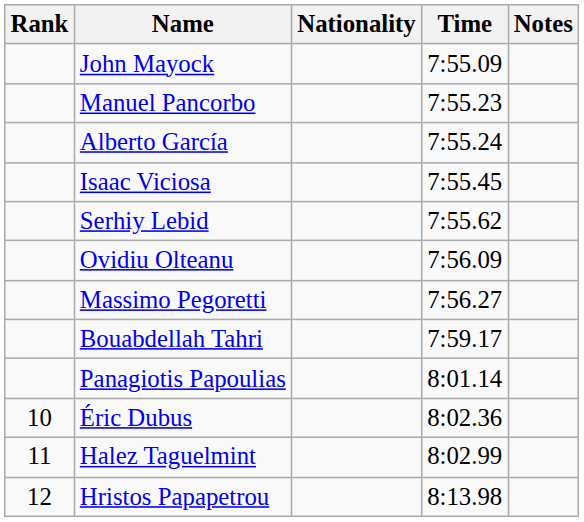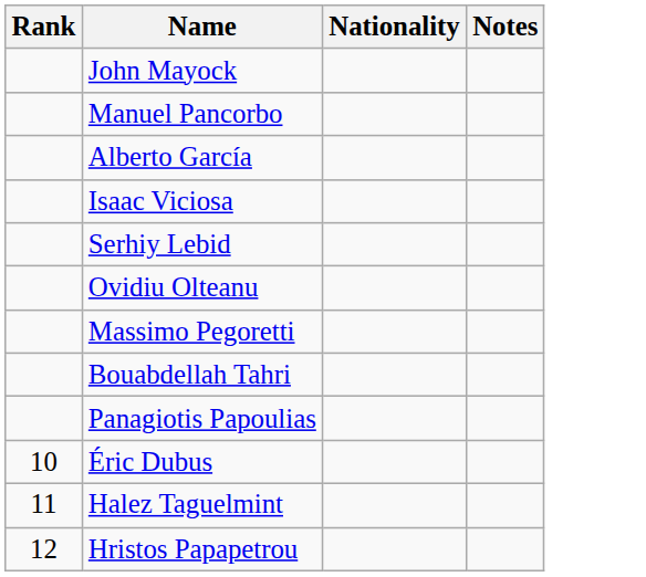- column: Time | 7:55.09 | 7:55.23 | 7:55.24 | 7:55.45 | 7:55.62 | 7:56.09 | 7:56.27 | 7:59.17 | 8:01.14 | 8:02.36 | 8:02.99 | 8:13.98
